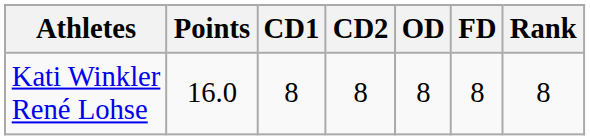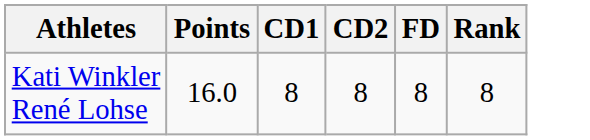- column: OD | 8
